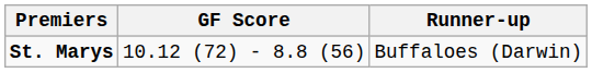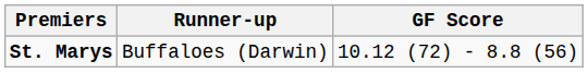columns swapped: GF Score <-> Runner-up
